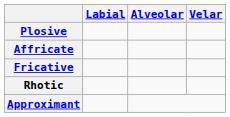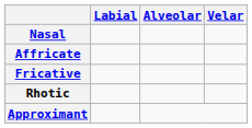+ row: Nasal
- row: Plosive
